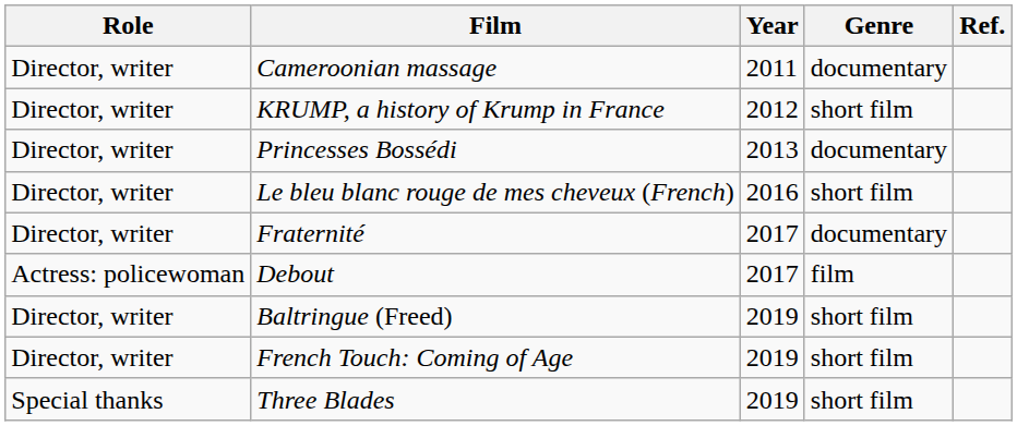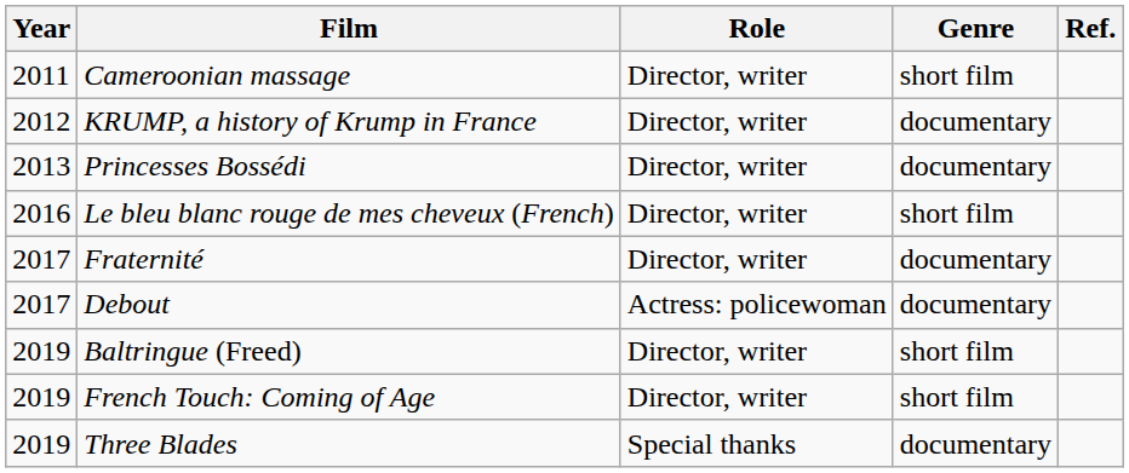columns swapped: Year <-> Role
Cameroonian massage | Genre: documentary -> short film
KRUMP, a history of Krump in France | Genre: short film -> documentary
Debout | Genre: film -> documentary
Three Blades | Genre: short film -> documentary
